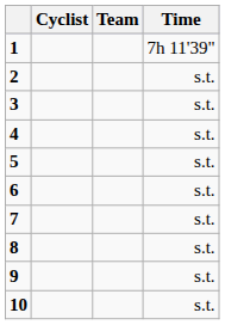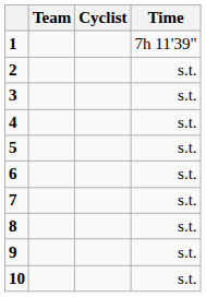columns swapped: Cyclist <-> Team
